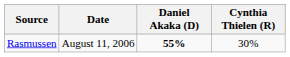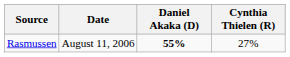Rasmussen | Cynthia Thielen (R): 30% -> 27%
